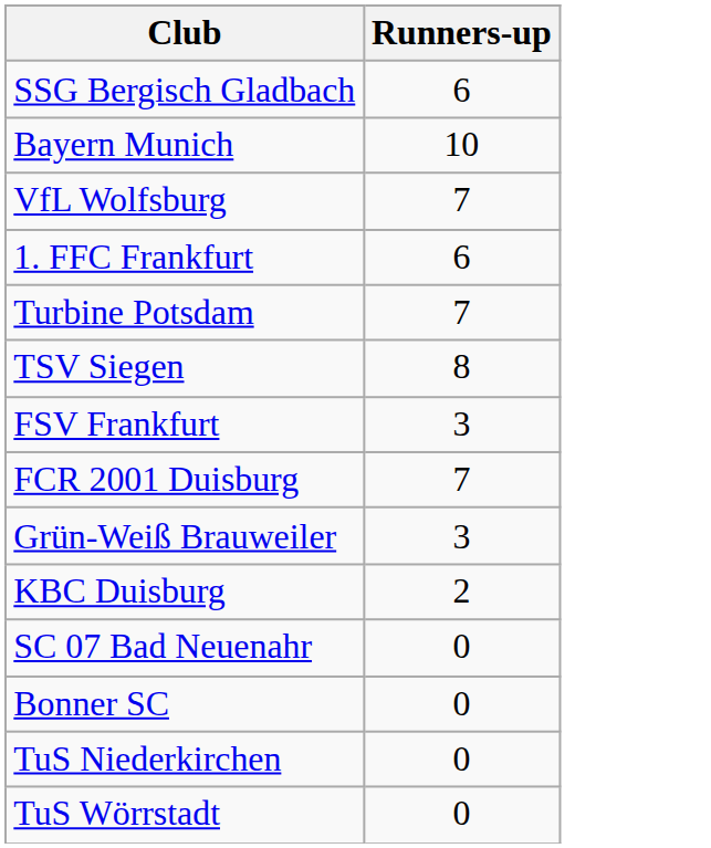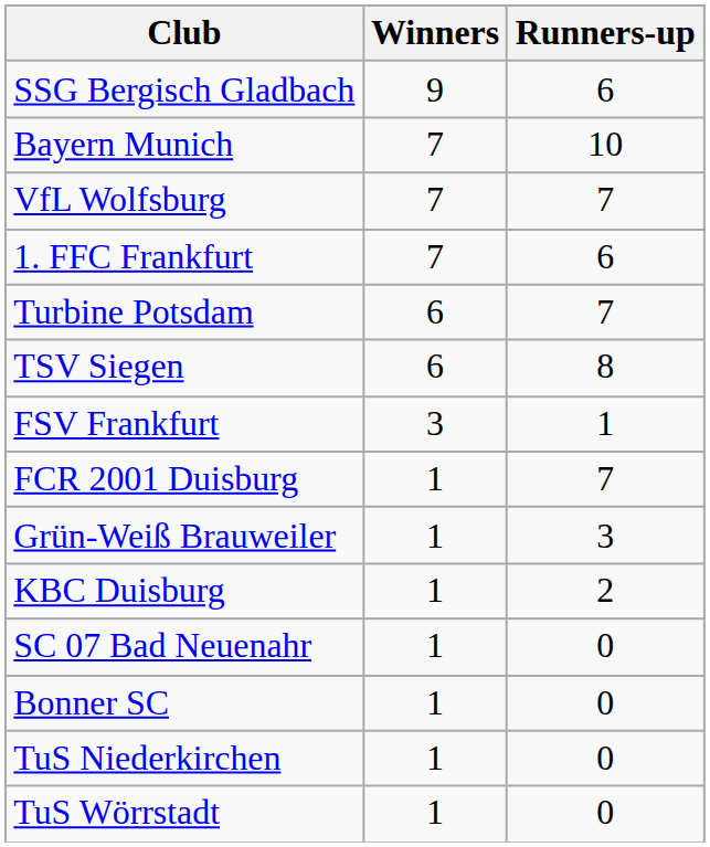+ column: Winners | 9 | 7 | 7 | 7 | 6 | 6 | 3 | 1 | 1 | 1 | 1 | 1 | 1 | 1
FSV Frankfurt | Runners-up: 3 -> 1
